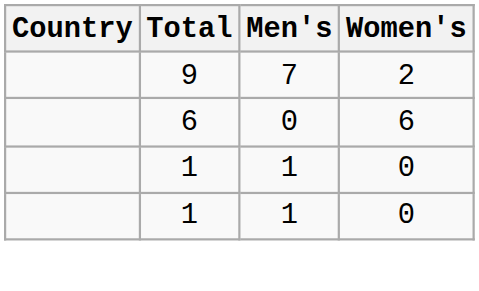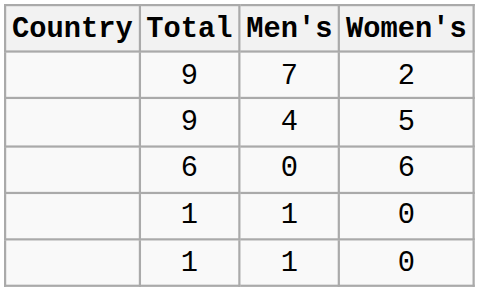+ row: 9 | 4 | 5
